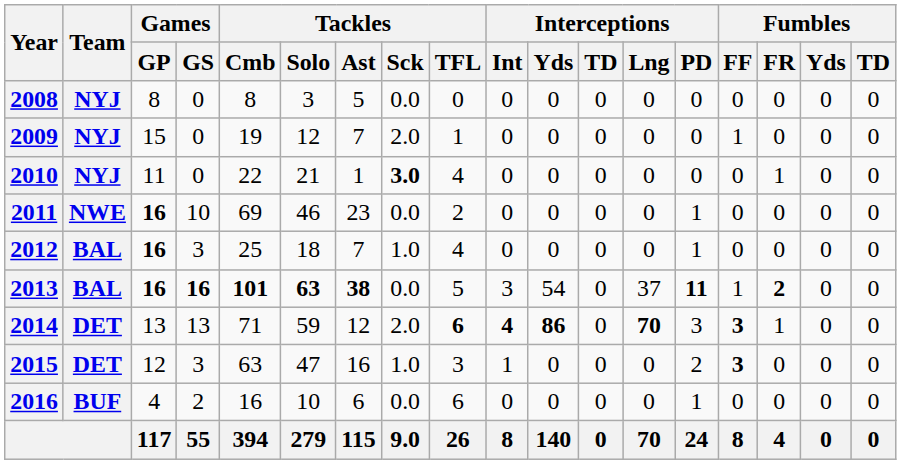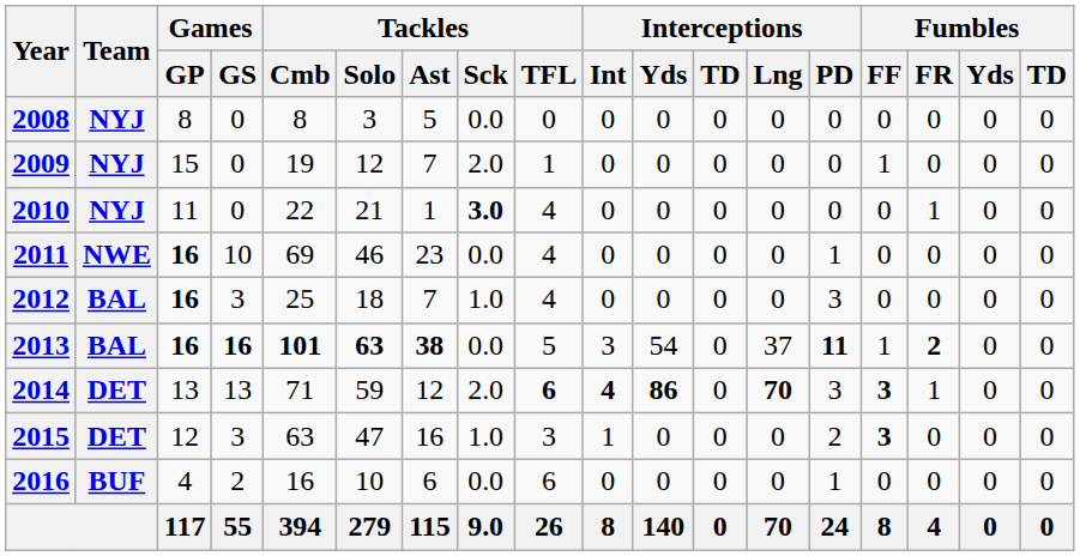2011 | Tackles / TFL: 2 -> 4
2012 | Interceptions / PD: 1 -> 3
